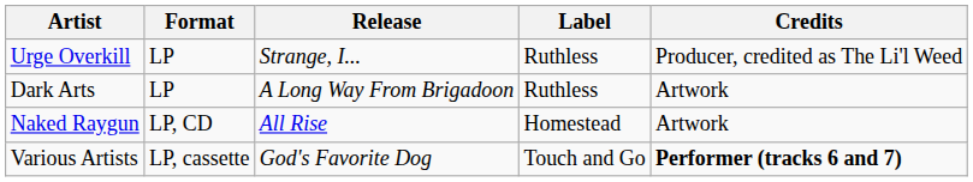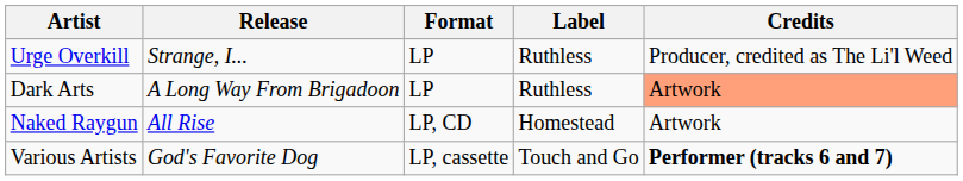columns swapped: Release <-> Format
Dark Arts | Credits: no background -> lightsalmon background
